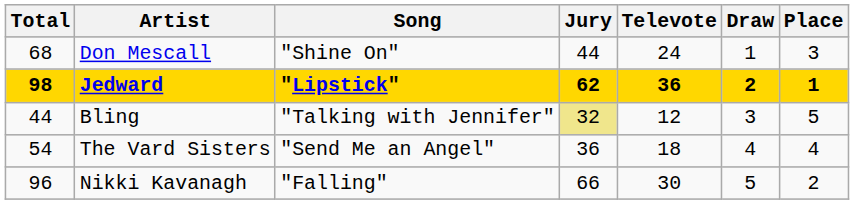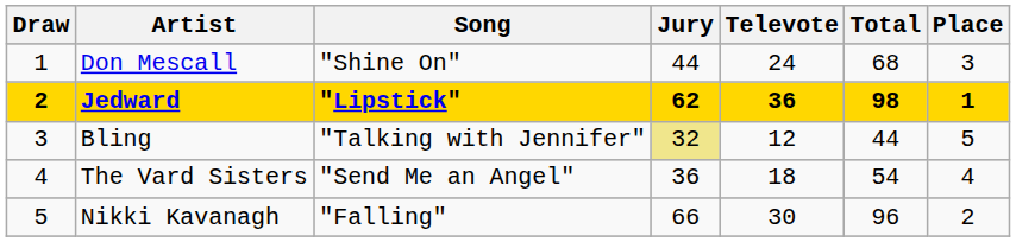columns swapped: Draw <-> Total
